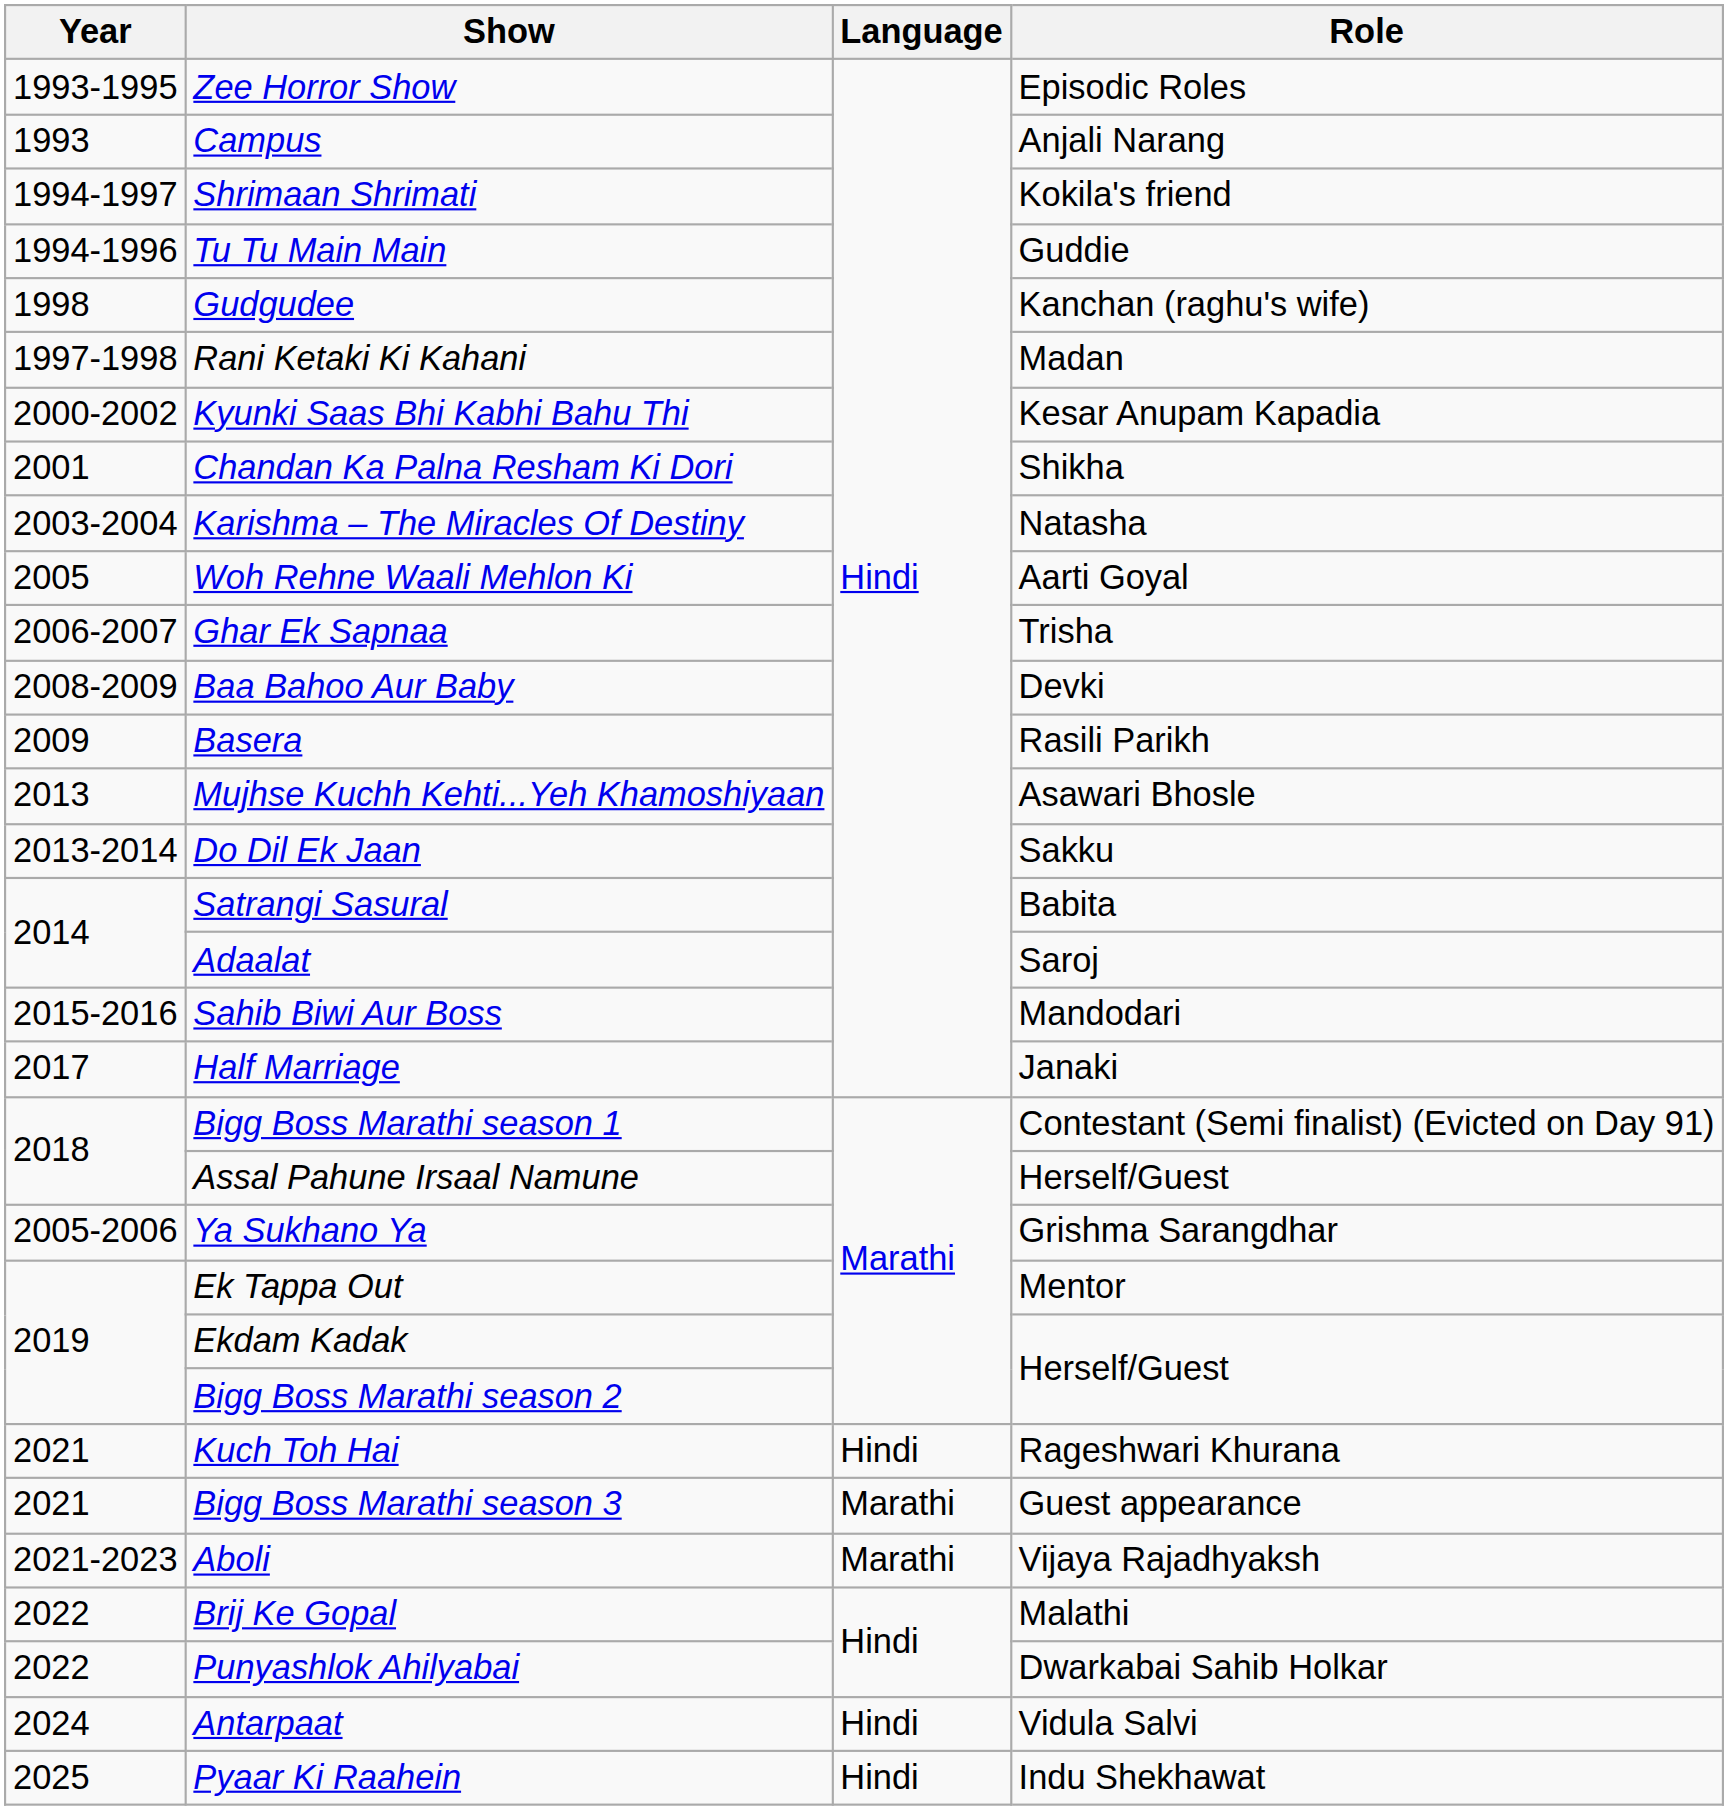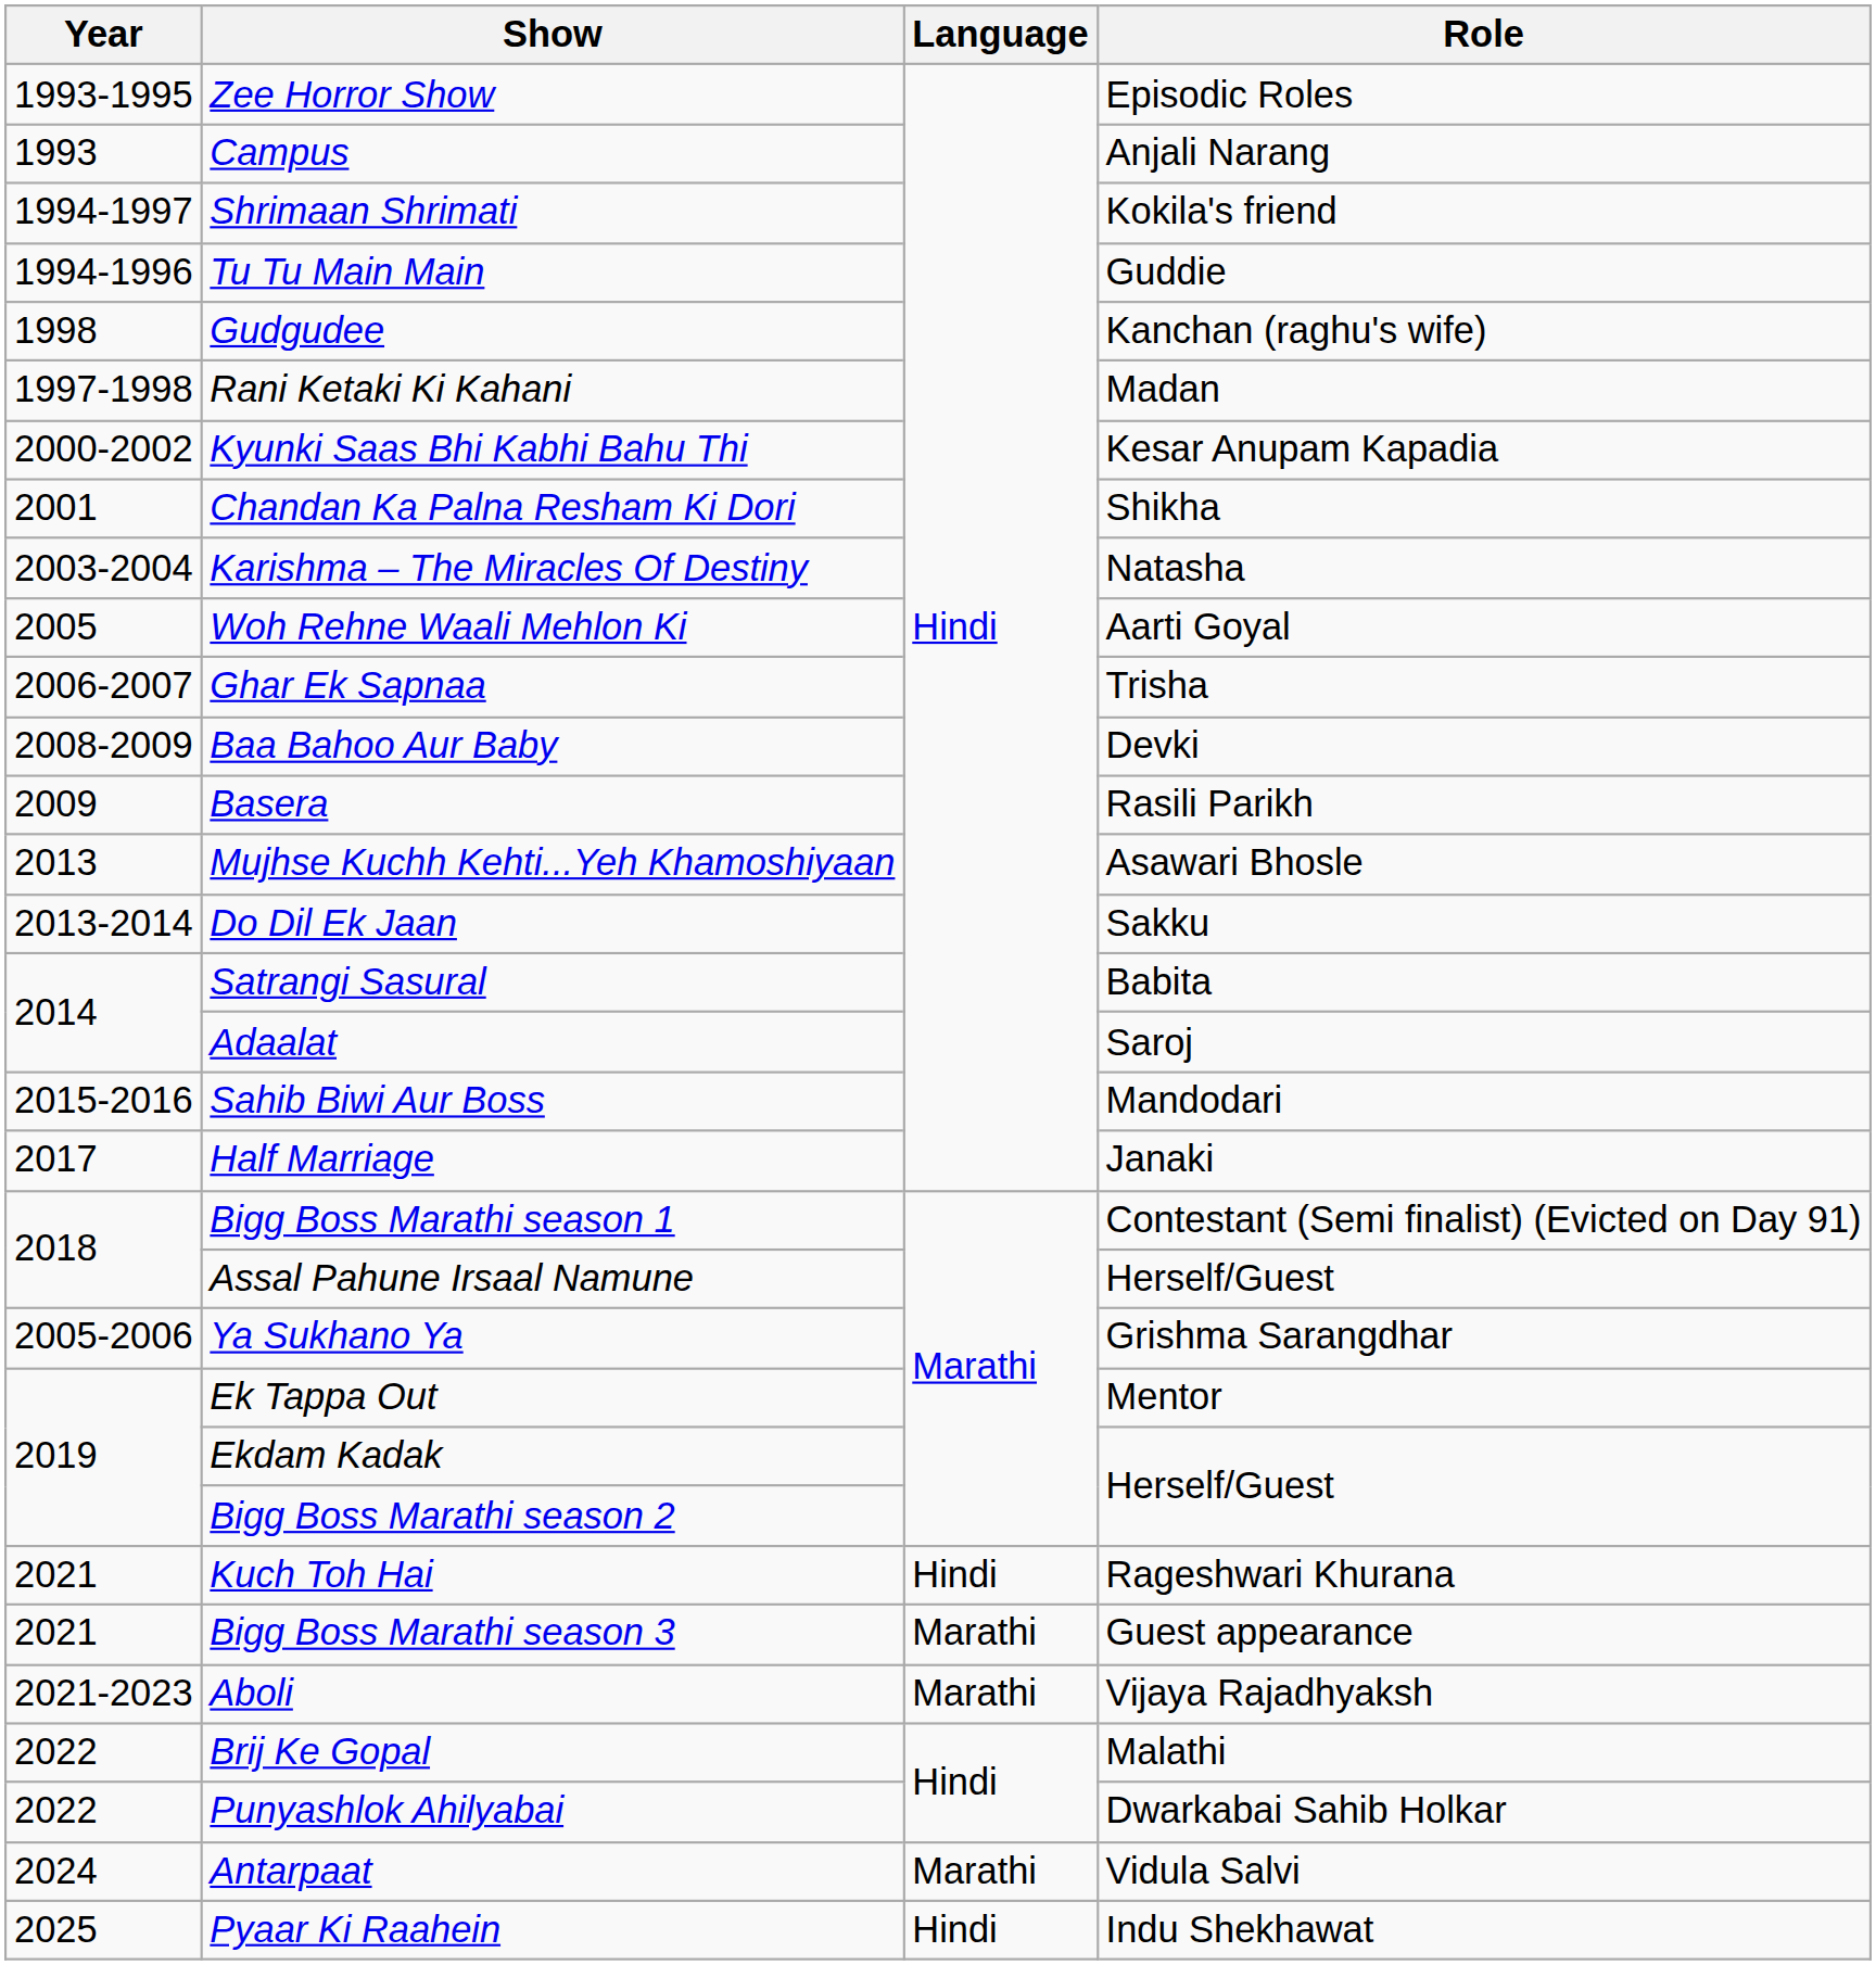Antarpaat | Language: Hindi -> Marathi
